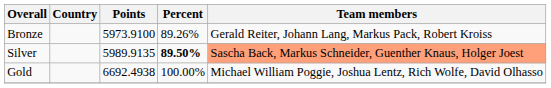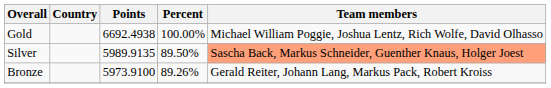rows swapped: Gold <-> Bronze
Silver | Percent: bold -> normal
